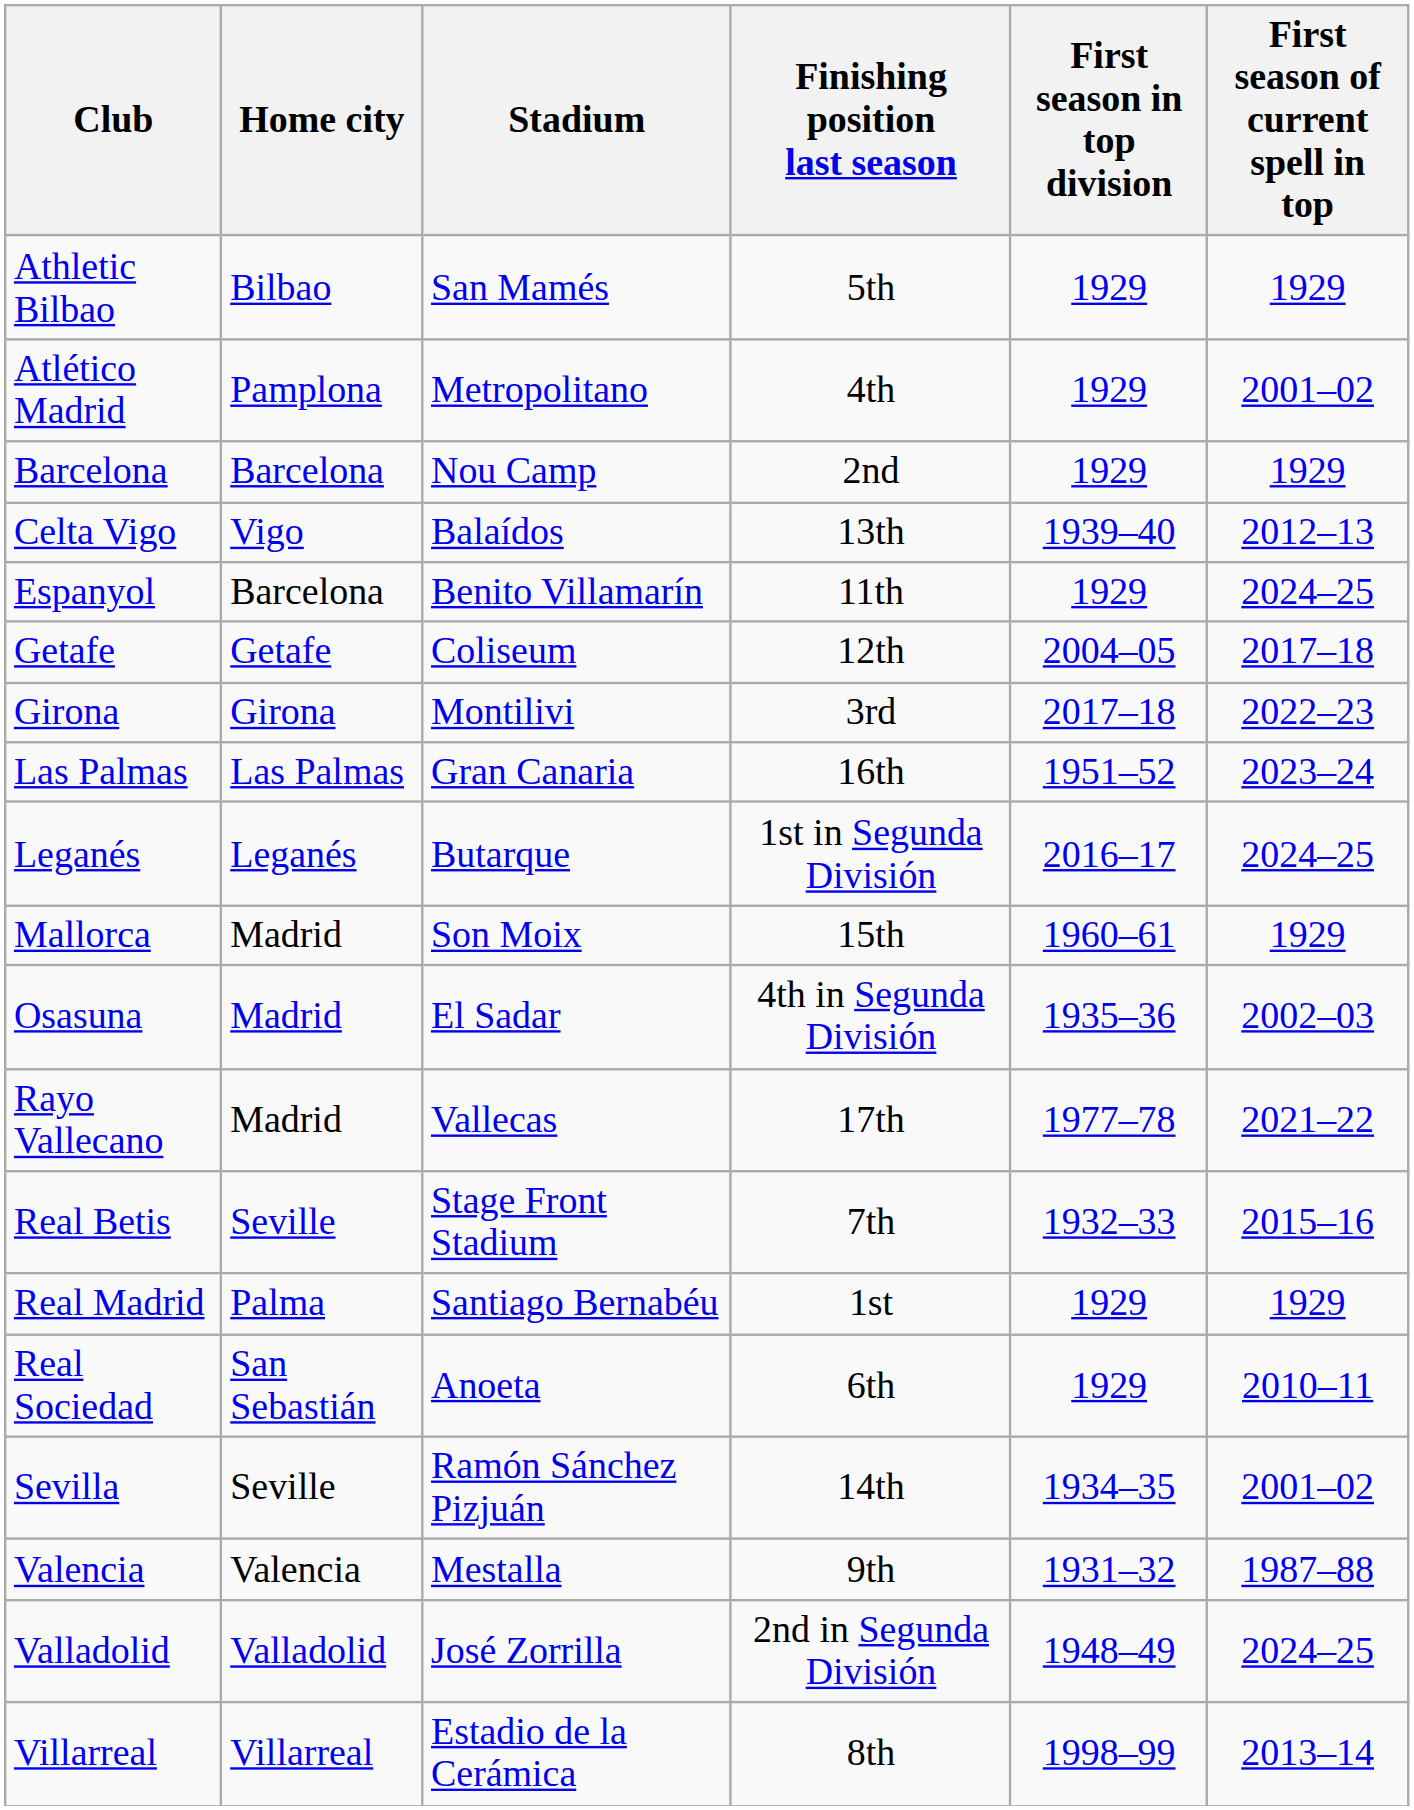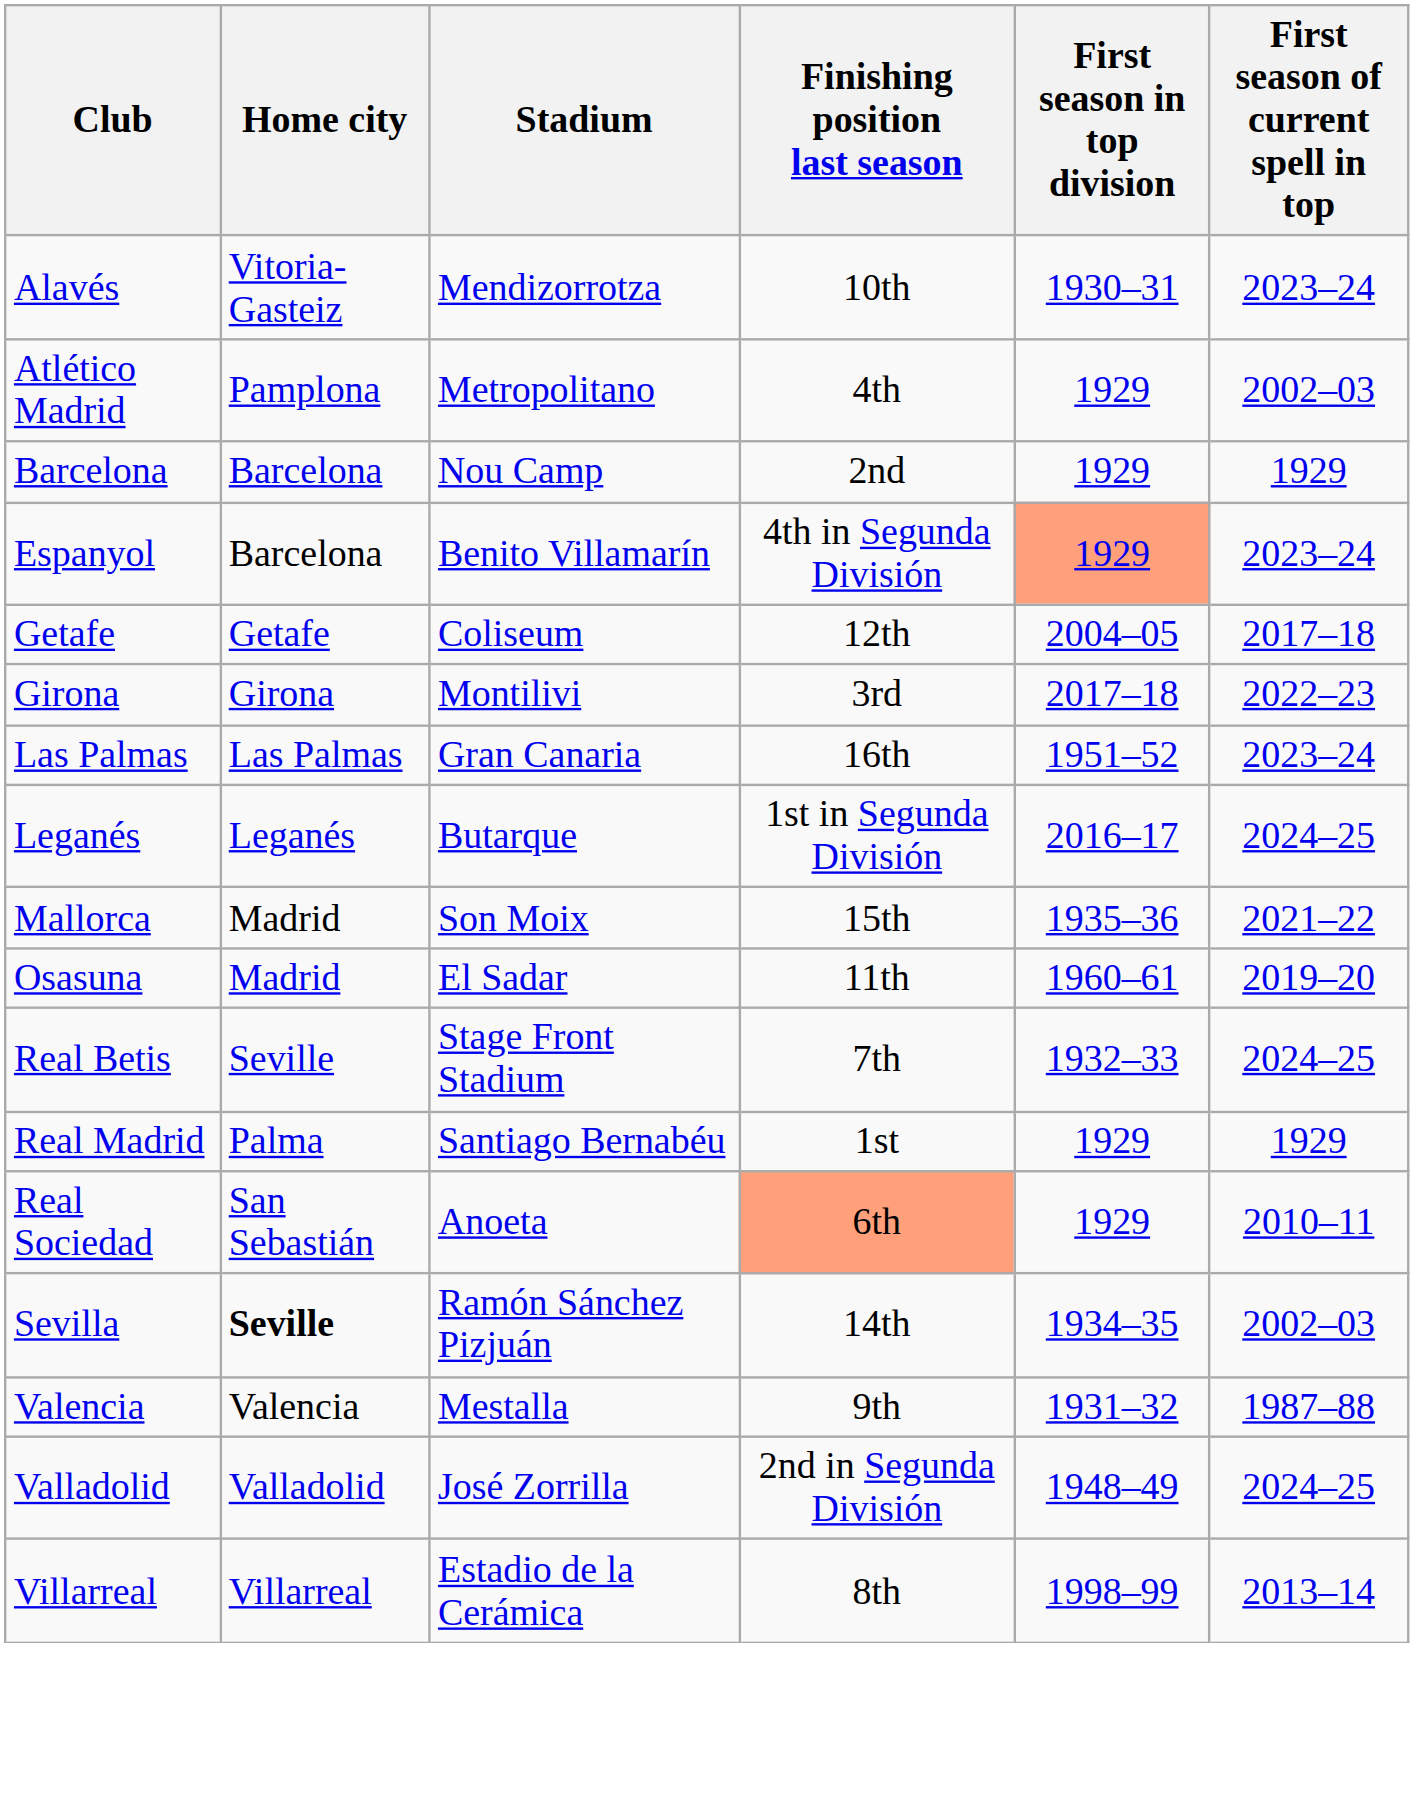+ row: Alavés | Vitoria-Gasteiz | Mendizorrotza | 10th | 1930–31 | 2023–24
- row: Athletic Bilbao | Bilbao | San Mamés | 5th | 1929 | 1929
Atlético Madrid | First season of current spell in top: 2001–02 -> 2002–03
- row: Celta Vigo | Vigo | Balaídos | 13th | 1939–40 | 2012–13
Espanyol | Finishing position last season: 11th -> 4th in Segunda División
Espanyol | First season in top division: no background -> lightsalmon background
Espanyol | First season of current spell in top: 2024–25 -> 2023–24
Mallorca | First season in top division: 1960–61 -> 1935–36
Mallorca | First season of current spell in top: 1929 -> 2021–22
Osasuna | Finishing position last season: 4th in Segunda División -> 11th
Osasuna | First season in top division: 1935–36 -> 1960–61
Osasuna | First season of current spell in top: 2002–03 -> 2019–20
- row: Rayo Vallecano | Madrid | Vallecas | 17th | 1977–78 | 2021–22
Real Betis | First season of current spell in top: 2015–16 -> 2024–25
Real Sociedad | Finishing position last season: no background -> lightsalmon background
Sevilla | Home city: normal -> bold
Sevilla | First season of current spell in top: 2001–02 -> 2002–03
